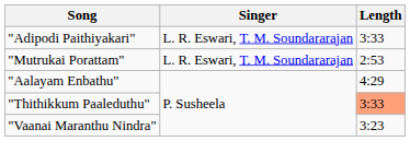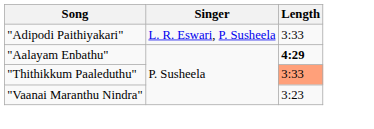"Adipodi Paithiyakari" | Singer: L. R. Eswari, T. M. Soundararajan -> L. R. Eswari, P. Susheela
- row: "Mutrukai Porattam" | L. R. Eswari, T. M. Soundararajan | 2:53
"Aalayam Enbathu" | Length: normal -> bold
